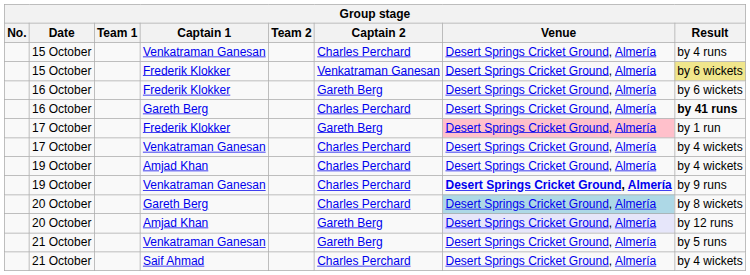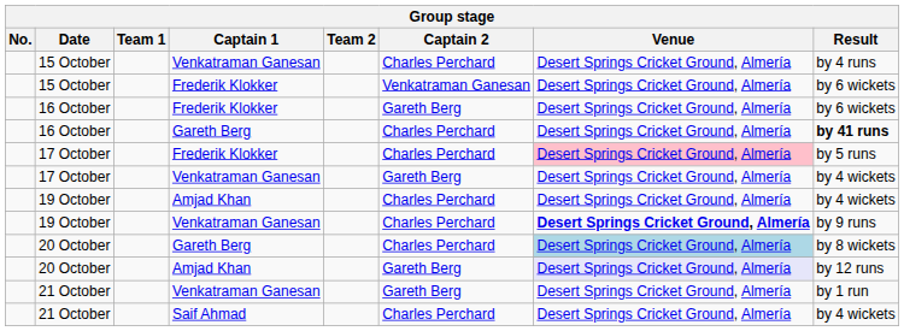15 October / Frederik Klokker | Result: khaki background -> no background
17 October / Frederik Klokker | Captain 2: Gareth Berg -> Charles Perchard
17 October / Frederik Klokker | Result: by 1 run -> by 5 runs
17 October / Venkatraman Ganesan | Captain 2: Charles Perchard -> Gareth Berg
21 October / Venkatraman Ganesan | Result: by 5 runs -> by 1 run
